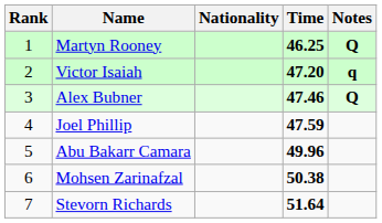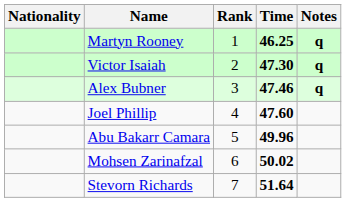columns swapped: Rank <-> Nationality
Martyn Rooney | Notes: Q -> q
Victor Isaiah | Time: 47.20 -> 47.30
Alex Bubner | Notes: Q -> q
Joel Phillip | Time: 47.59 -> 47.60
Mohsen Zarinafzal | Time: 50.38 -> 50.02
